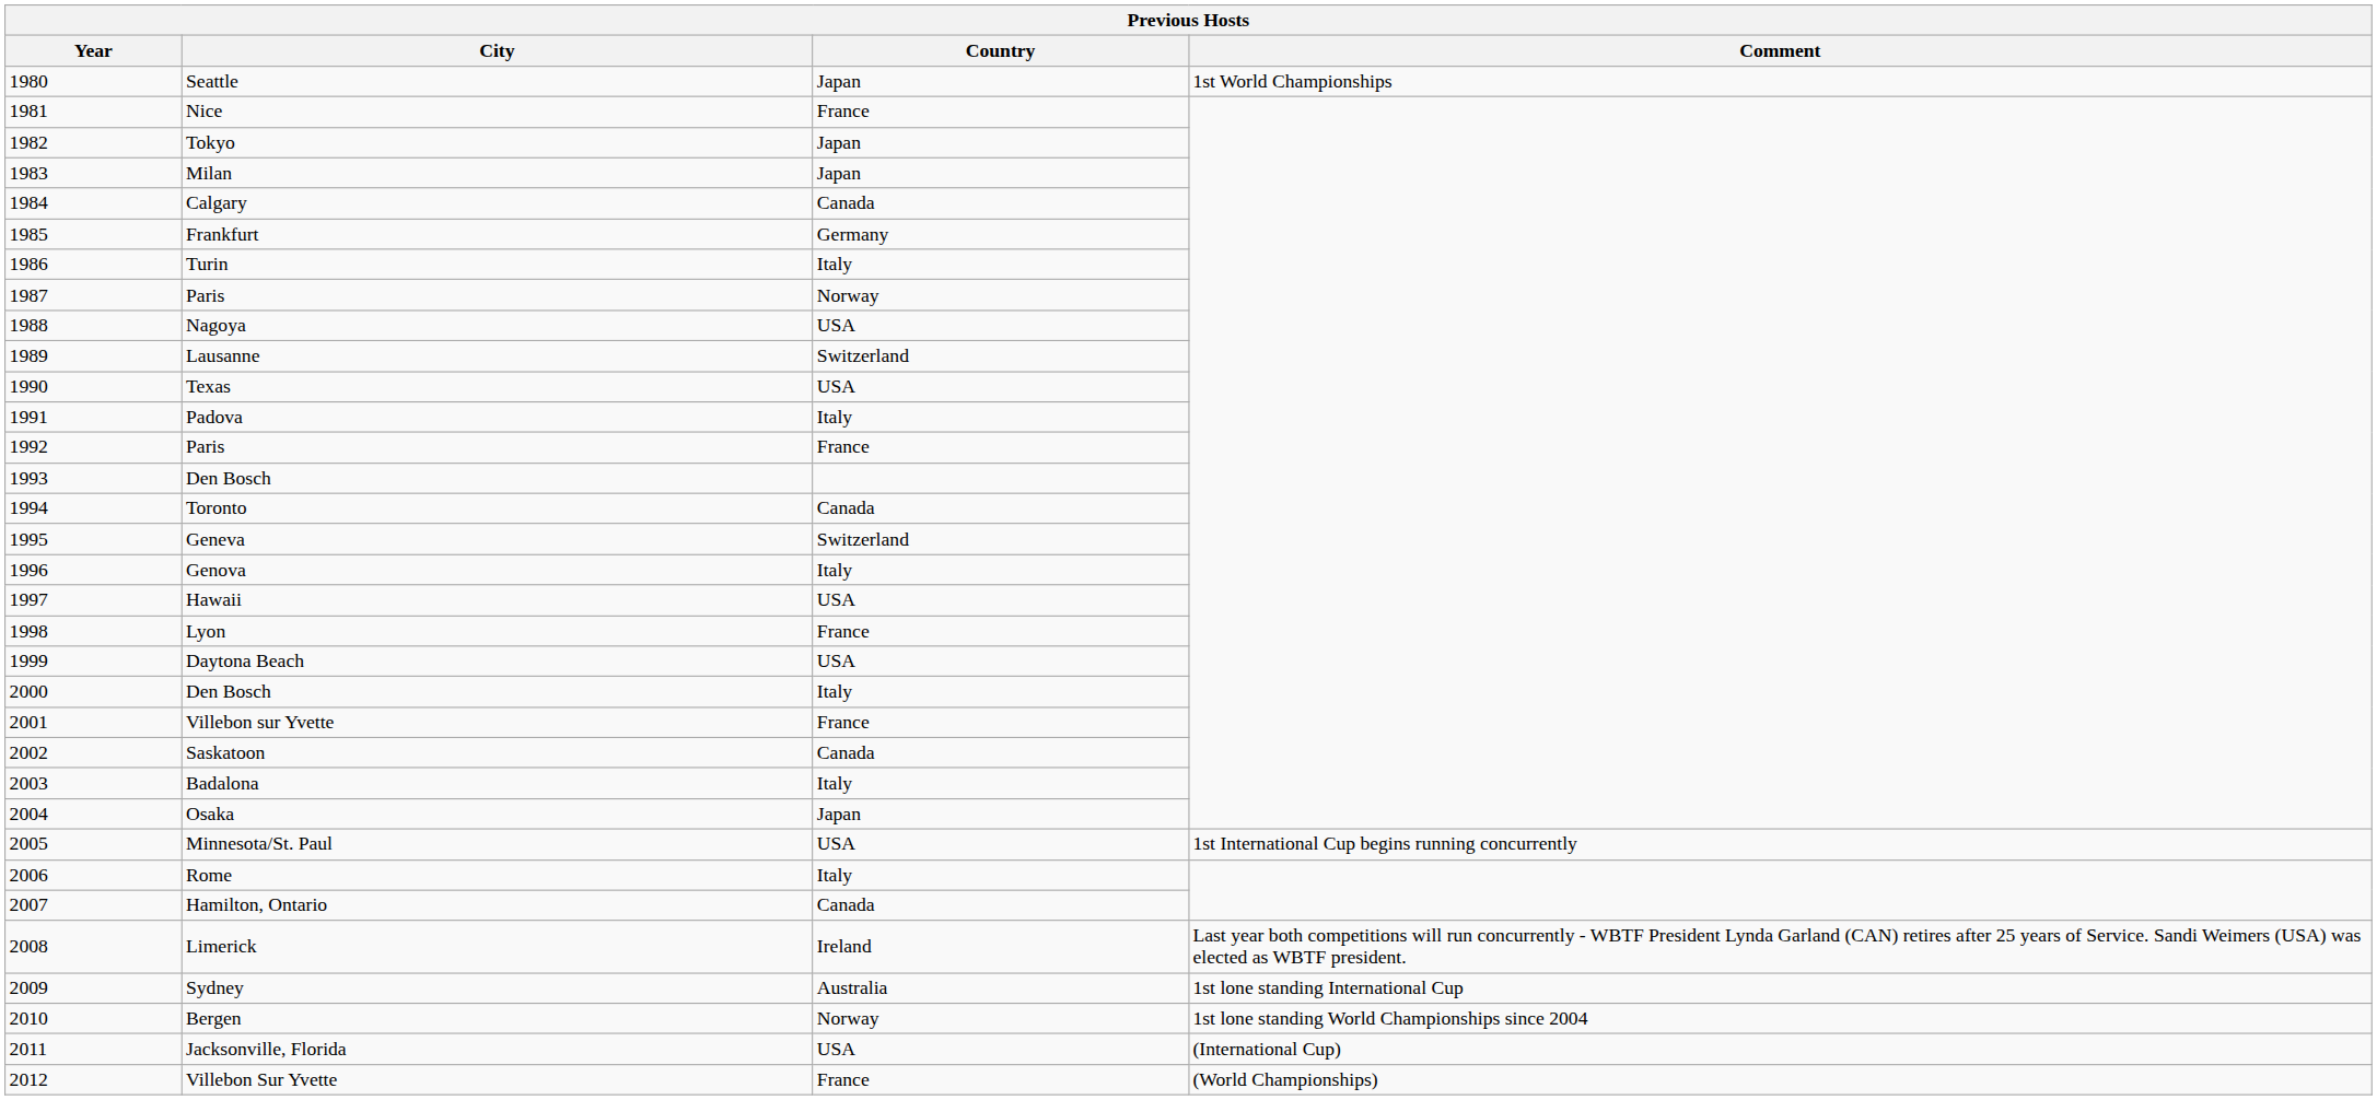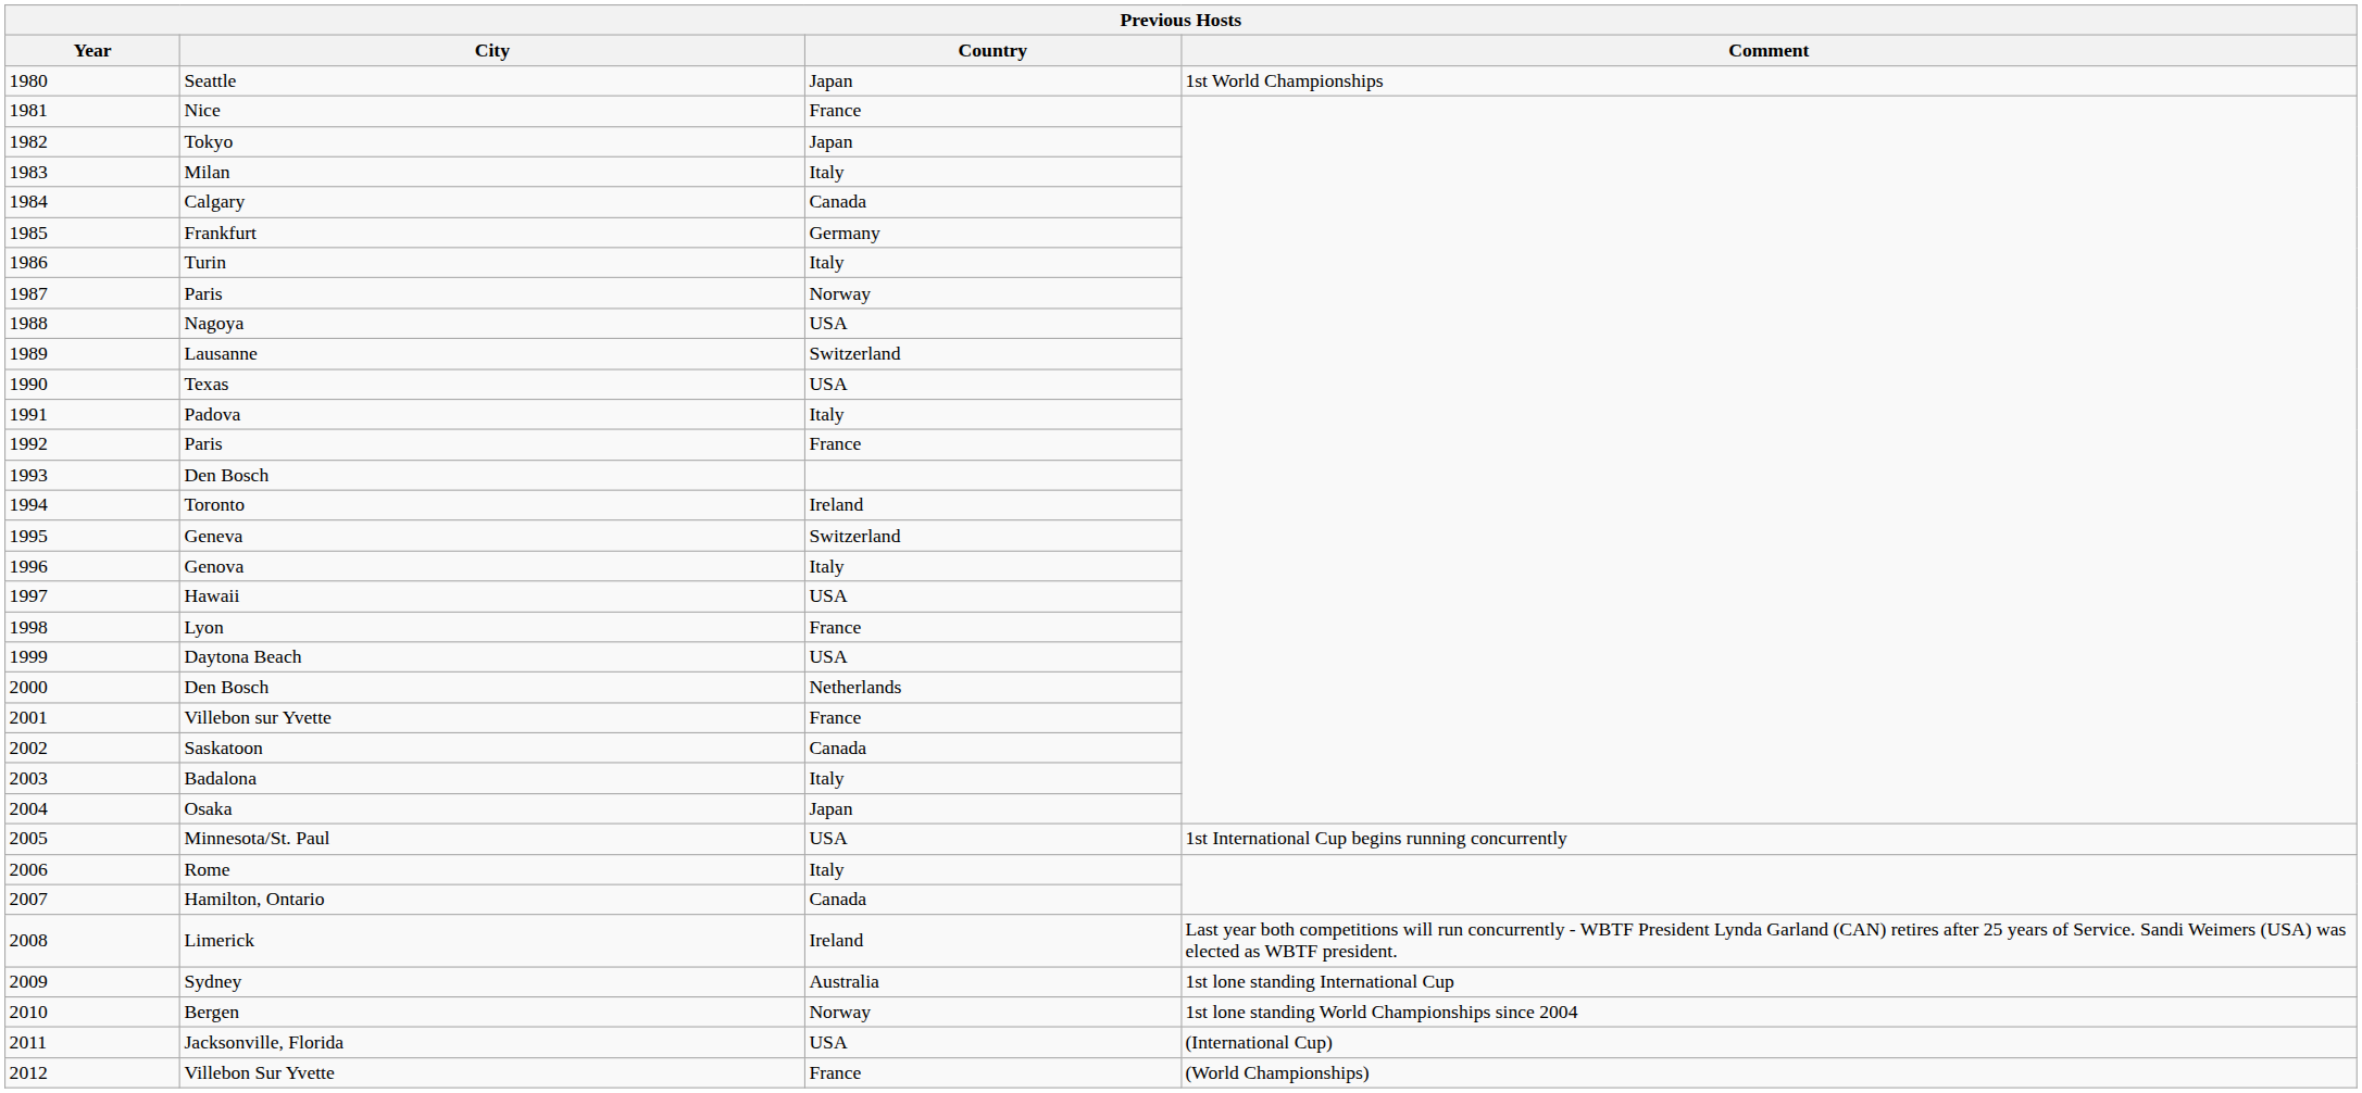Milan | Country: Japan -> Italy
Toronto | Country: Canada -> Ireland
2000 / Den Bosch | Country: Italy -> Netherlands
